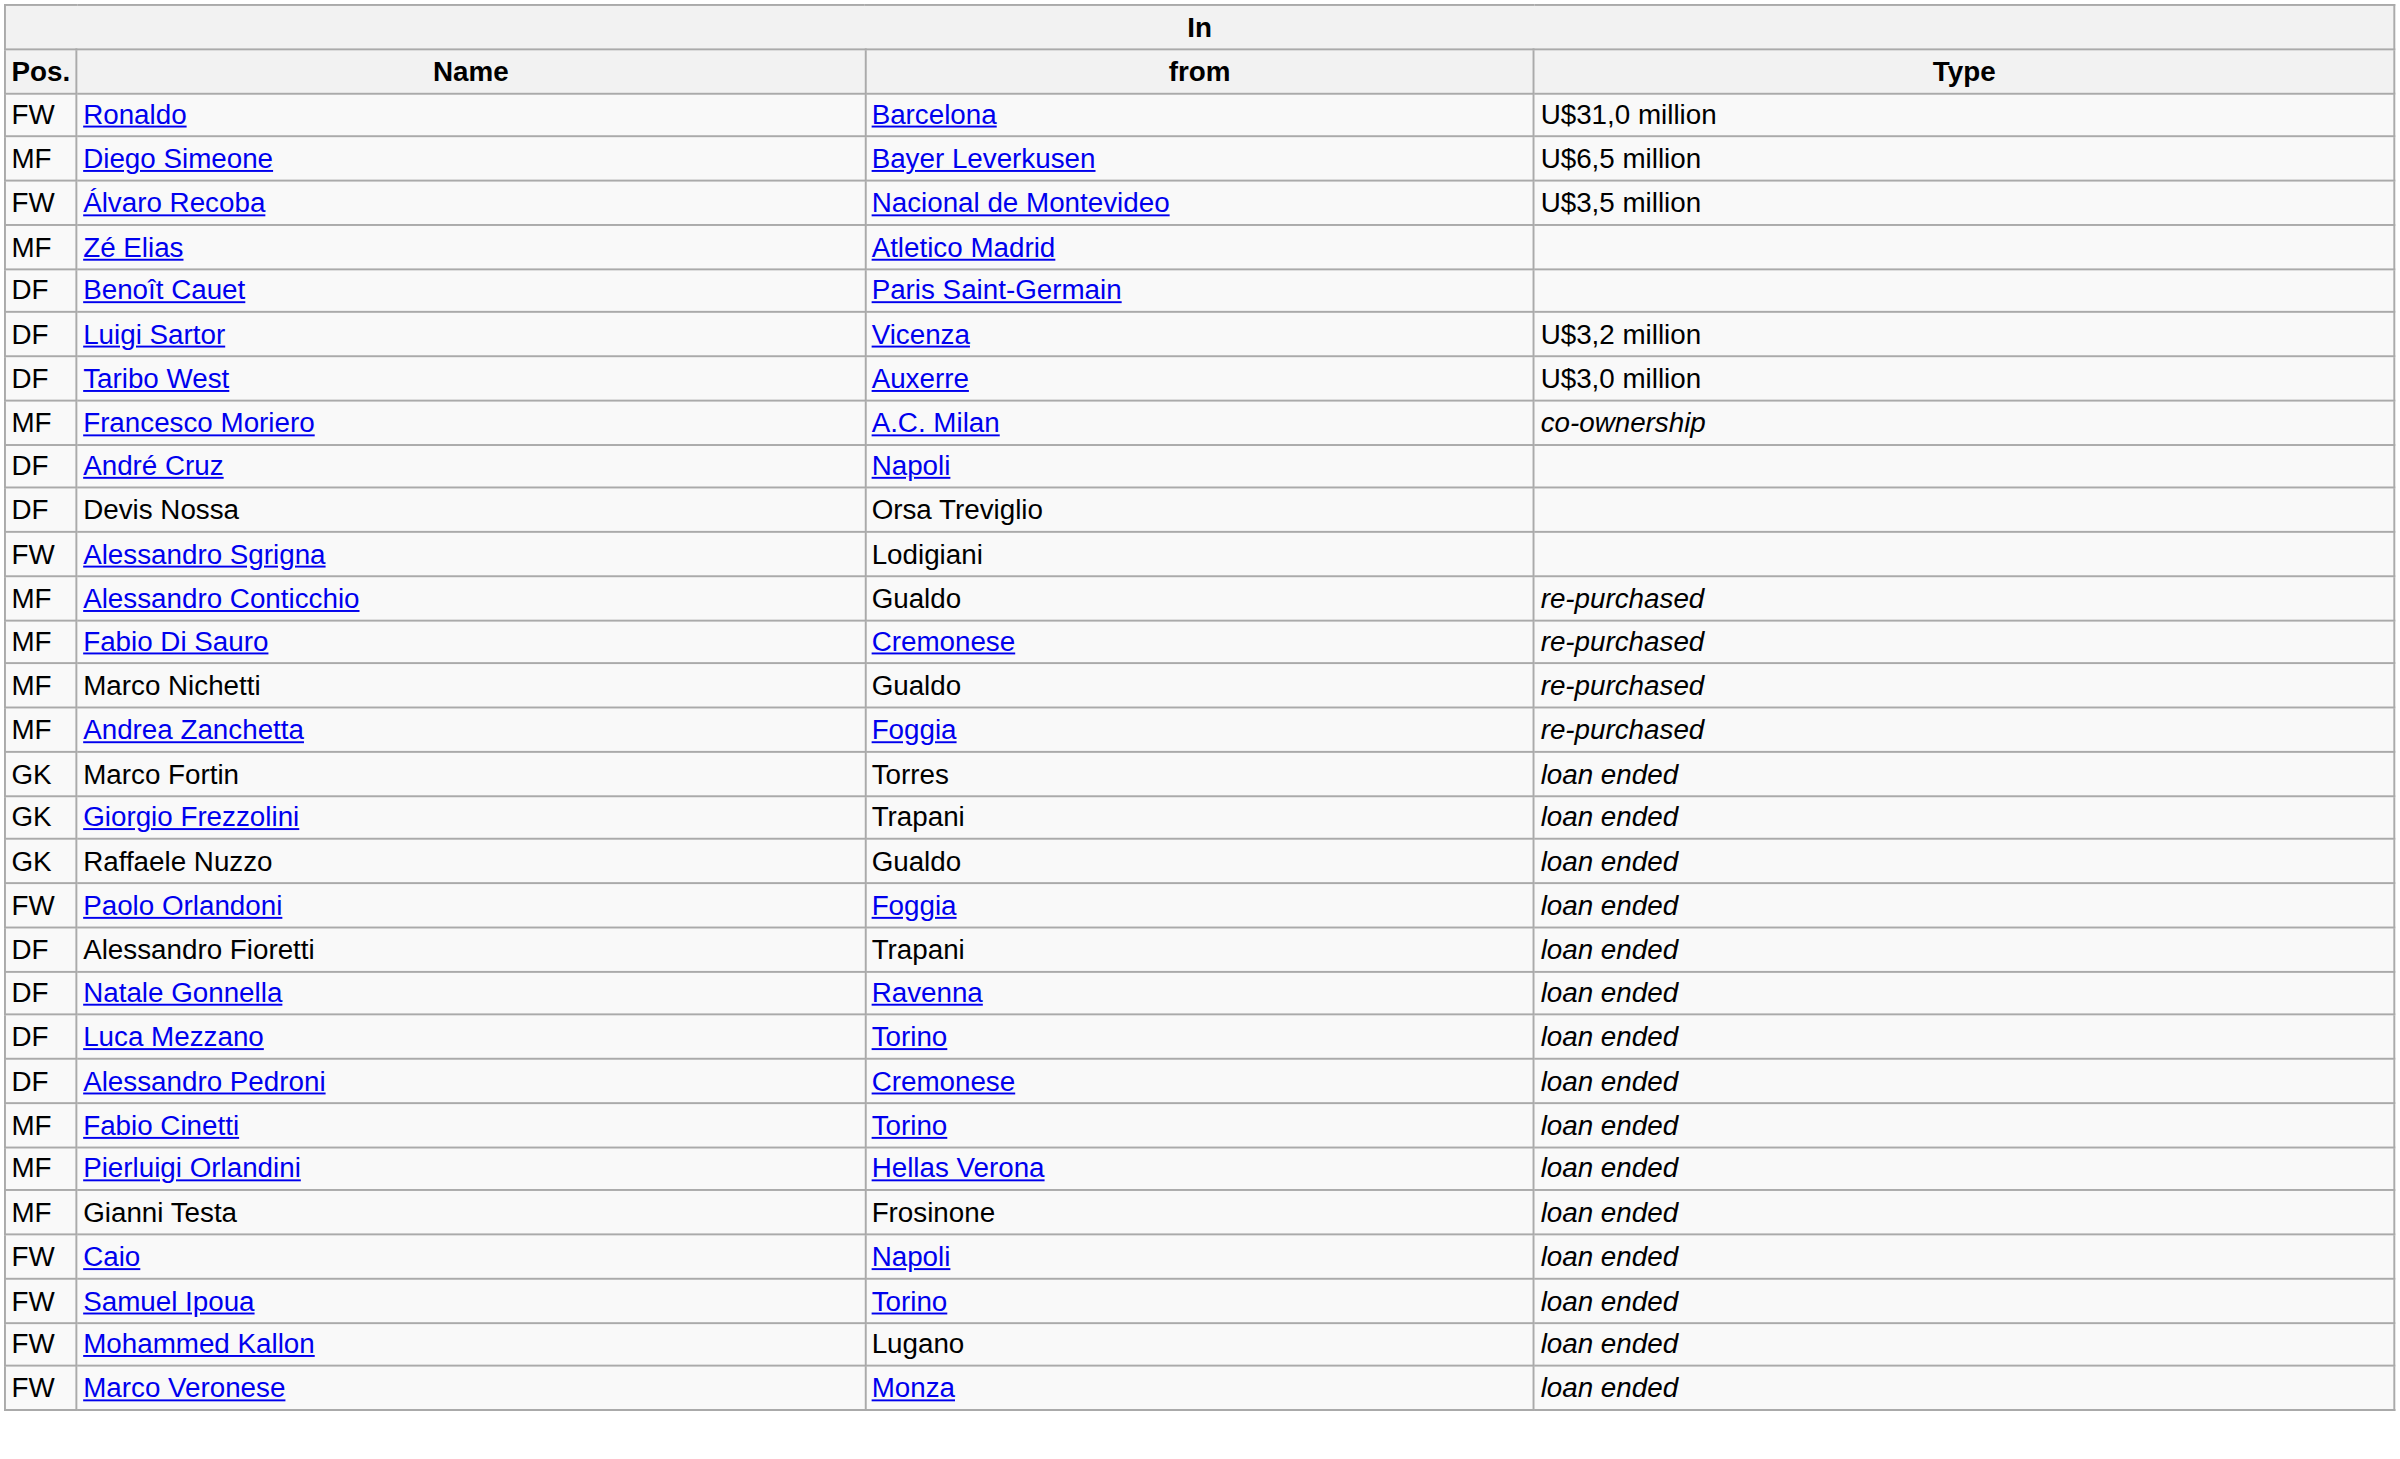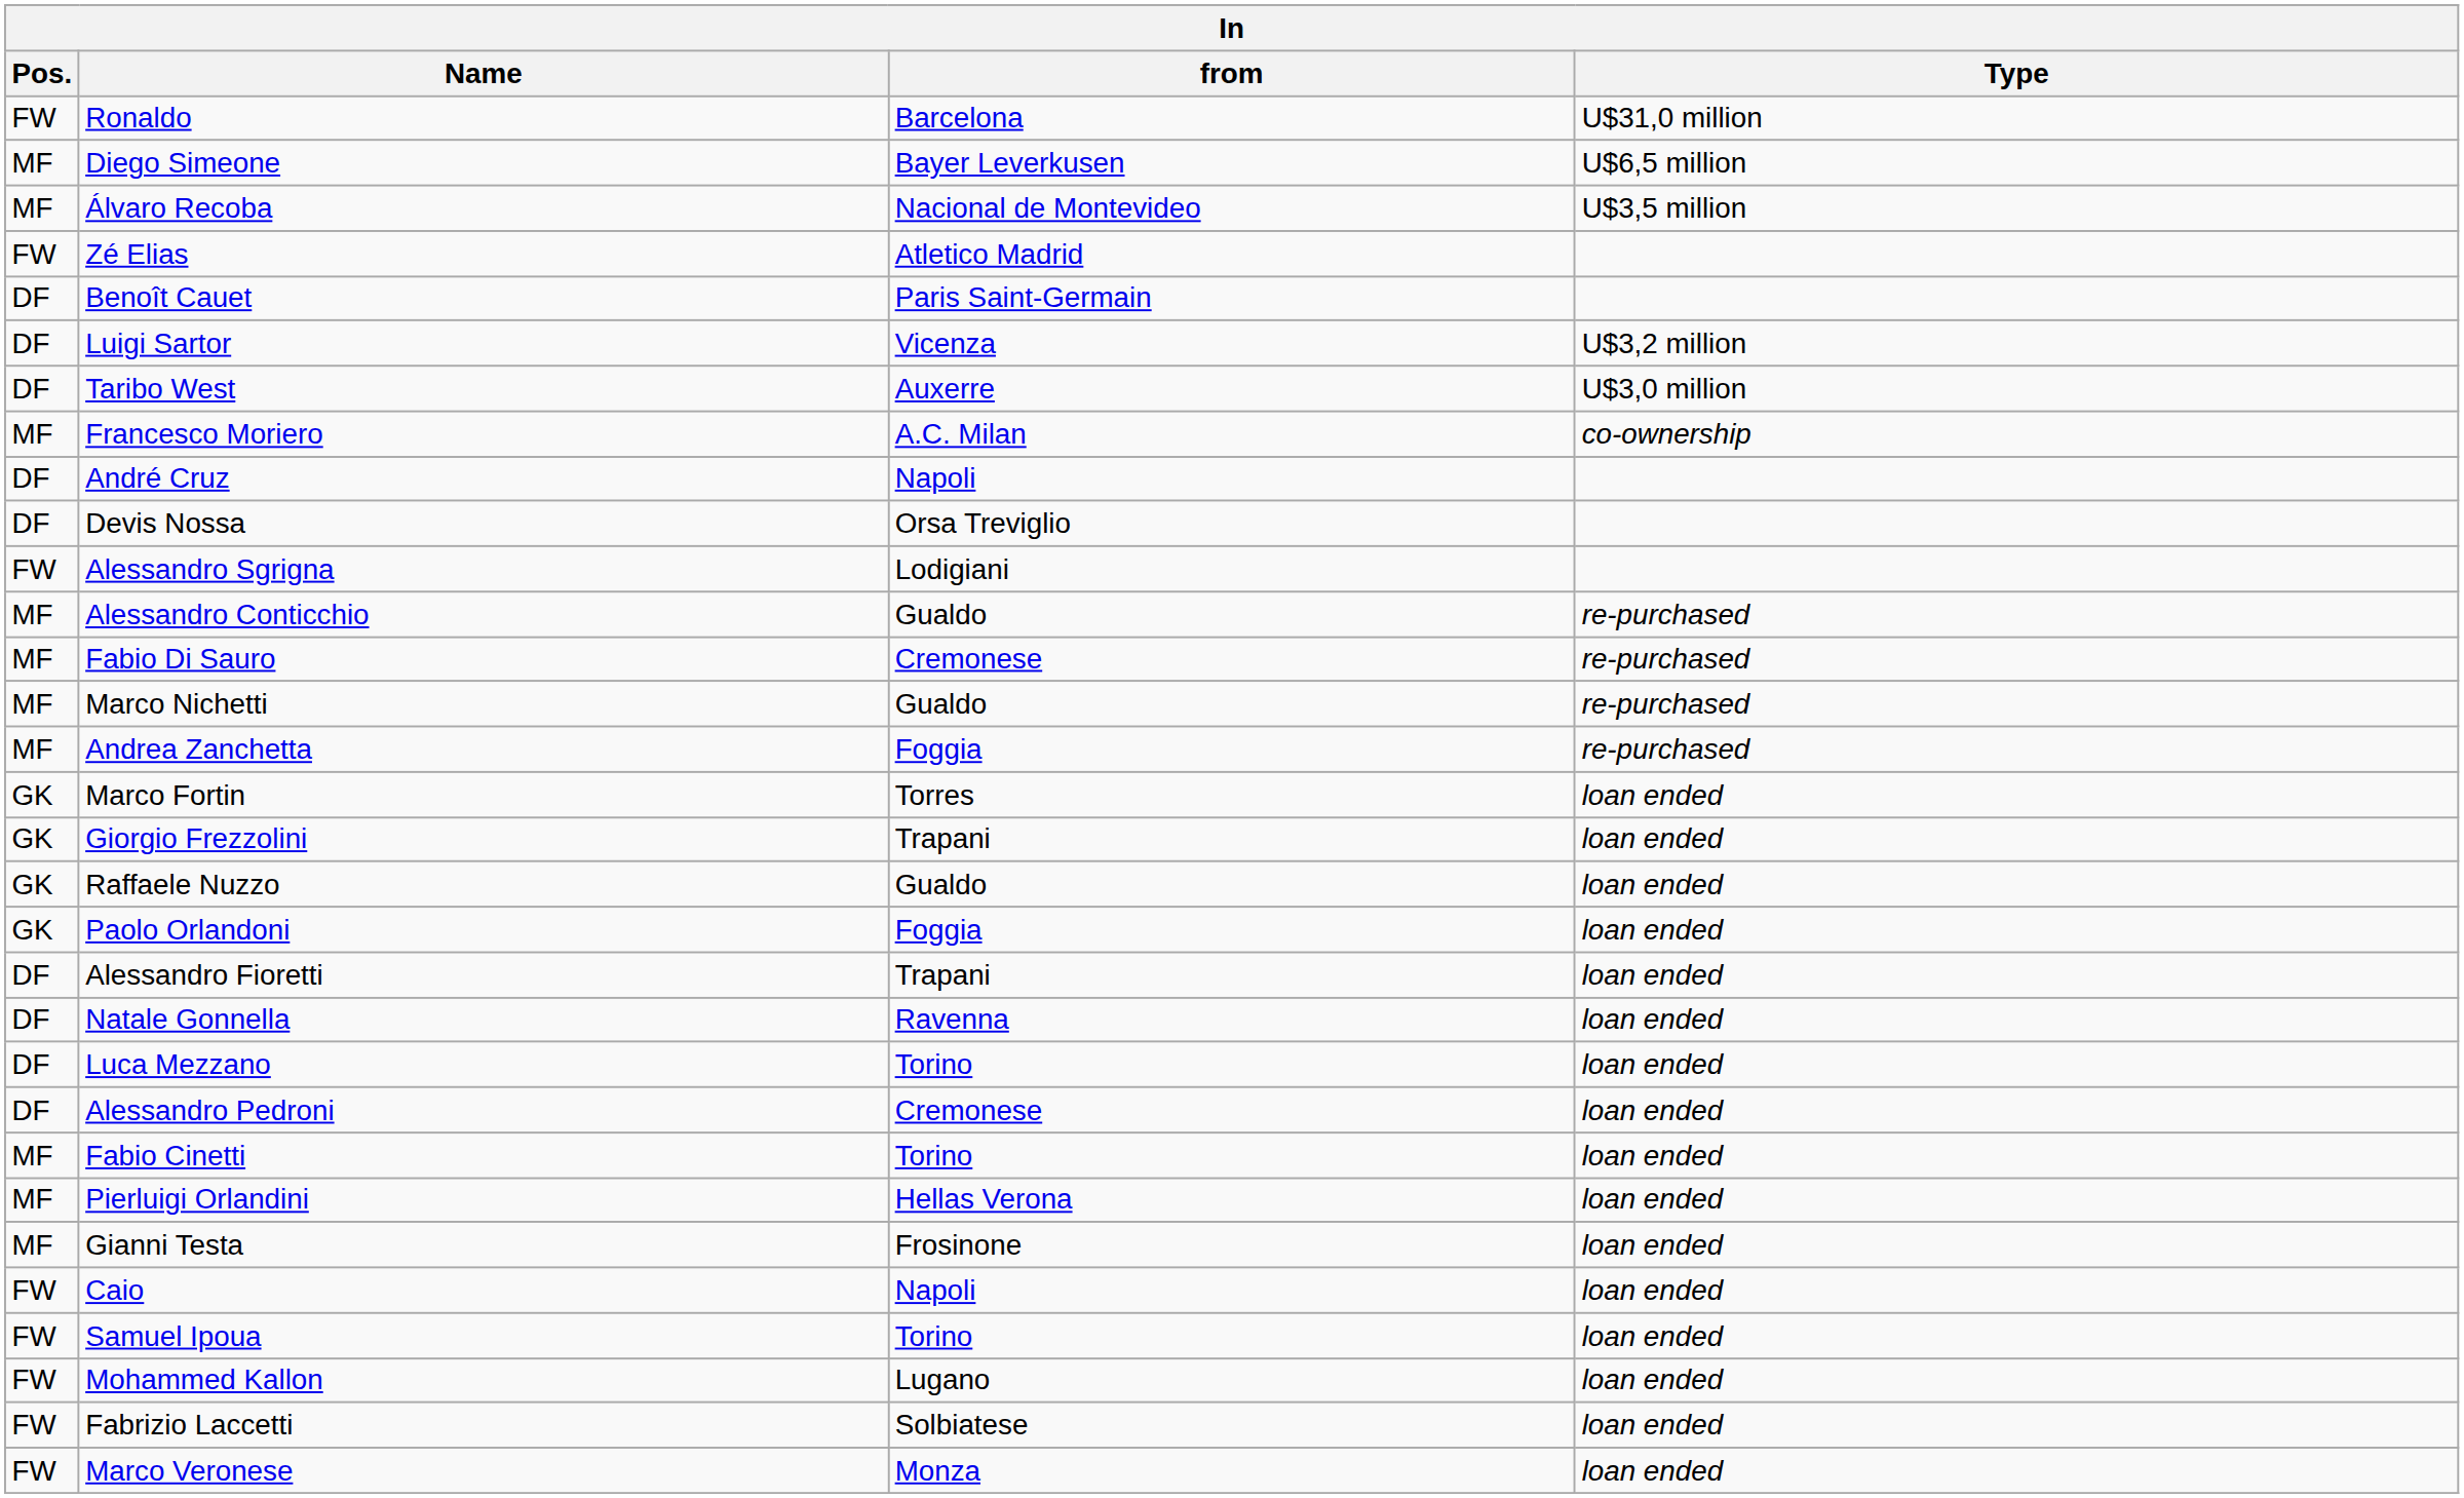Álvaro Recoba | Pos.: FW -> MF
Zé Elias | Pos.: MF -> FW
Paolo Orlandoni | Pos.: FW -> GK
+ row: FW | Fabrizio Laccetti | Solbiatese | loan ended
